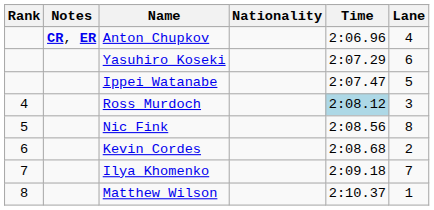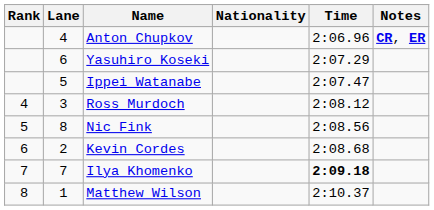columns swapped: Lane <-> Notes
Ross Murdoch | Time: lightblue background -> no background
Ilya Khomenko | Time: normal -> bold
